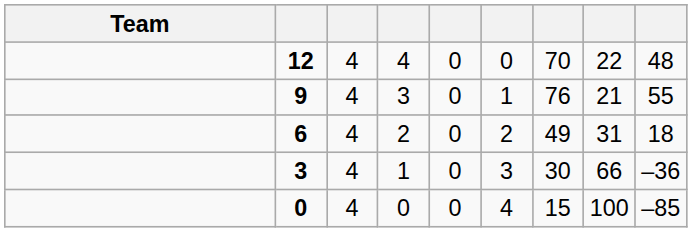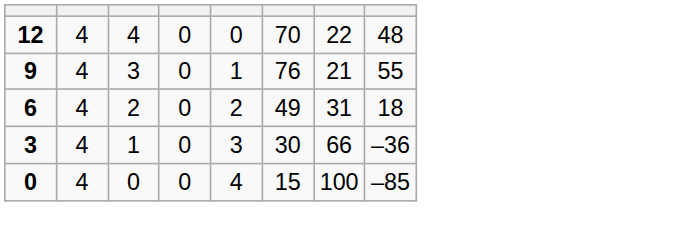- column: Team
